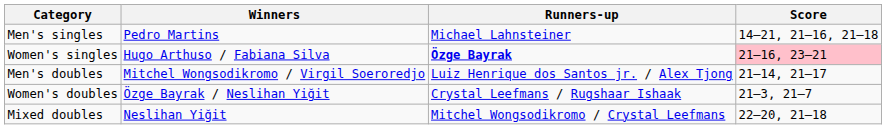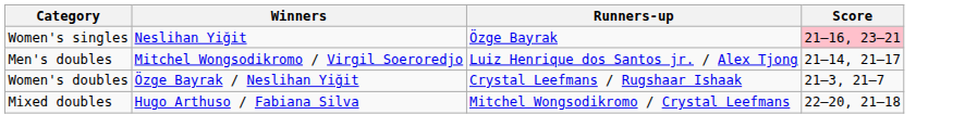- row: Men's singles | Pedro Martins | Michael Lahnsteiner | 14–21, 21–16, 21–18
Women's singles | Winners: Hugo Arthuso / Fabiana Silva -> Neslihan Yiğit
Women's singles | Runners-up: bold -> normal
Mixed doubles | Winners: Neslihan Yiğit -> Hugo Arthuso / Fabiana Silva
